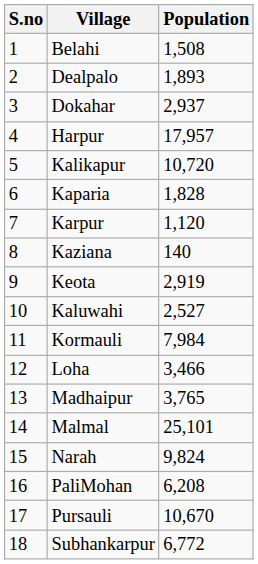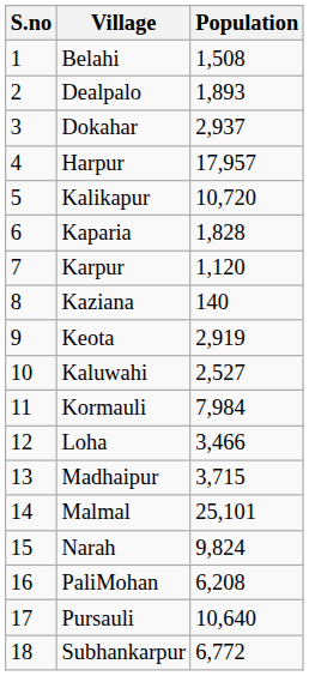Madhaipur | Population: 3,765 -> 3,715
Pursauli | Population: 10,670 -> 10,640
